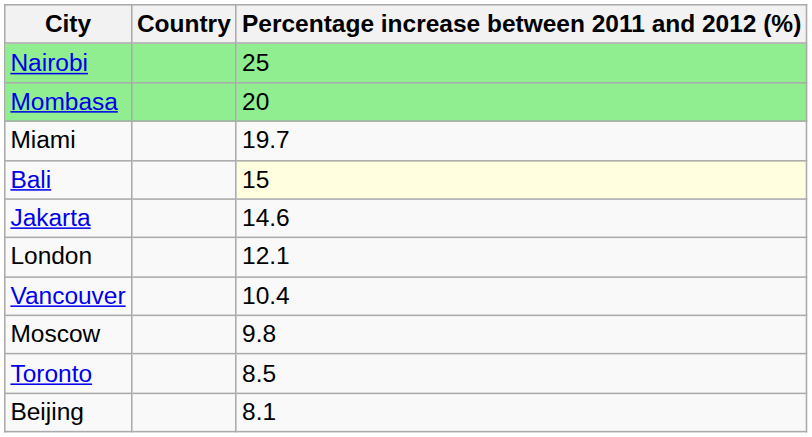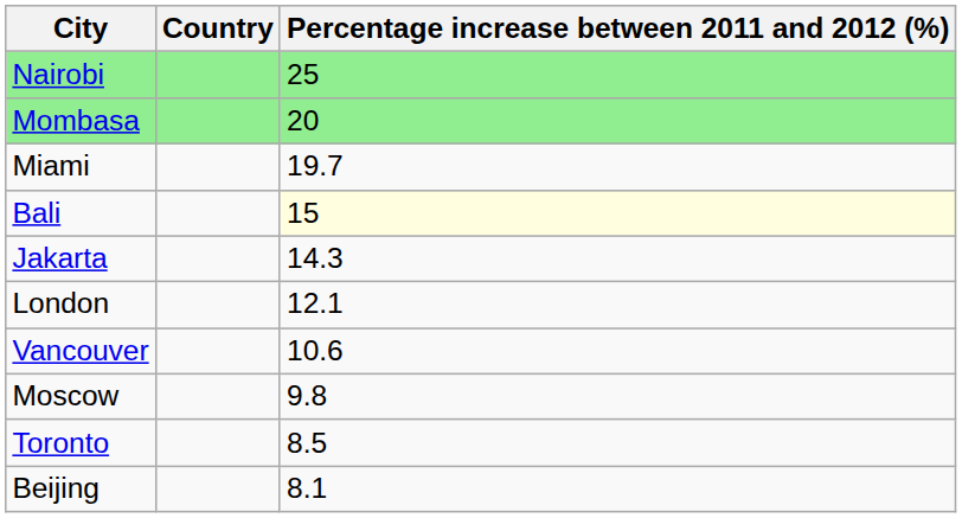Jakarta | Percentage increase between 2011 and 2012 (%): 14.6 -> 14.3
Vancouver | Percentage increase between 2011 and 2012 (%): 10.4 -> 10.6
